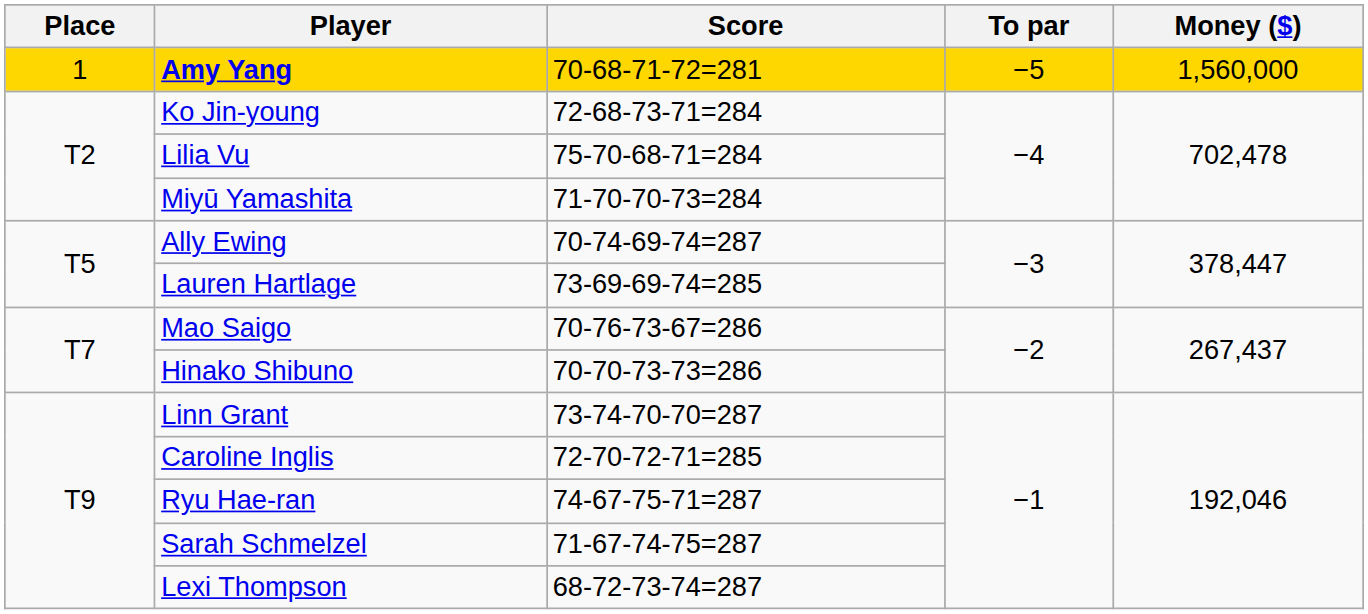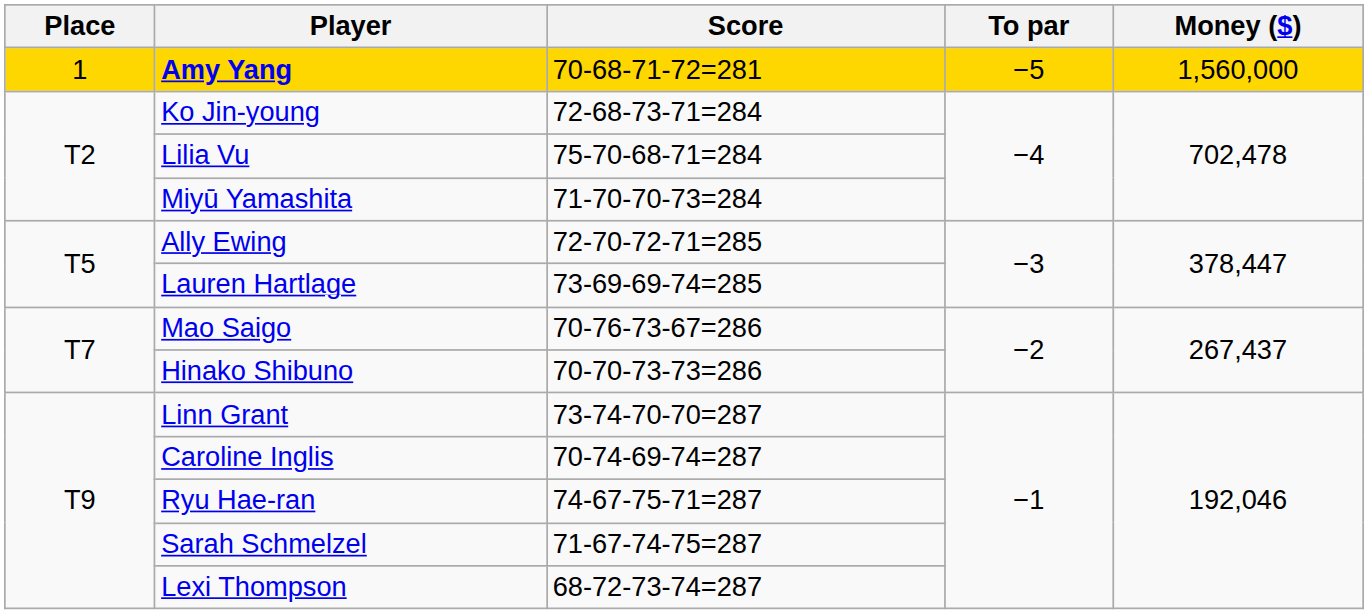Ally Ewing | Score: 70-74-69-74=287 -> 72-70-72-71=285
Caroline Inglis | Score: 72-70-72-71=285 -> 70-74-69-74=287
